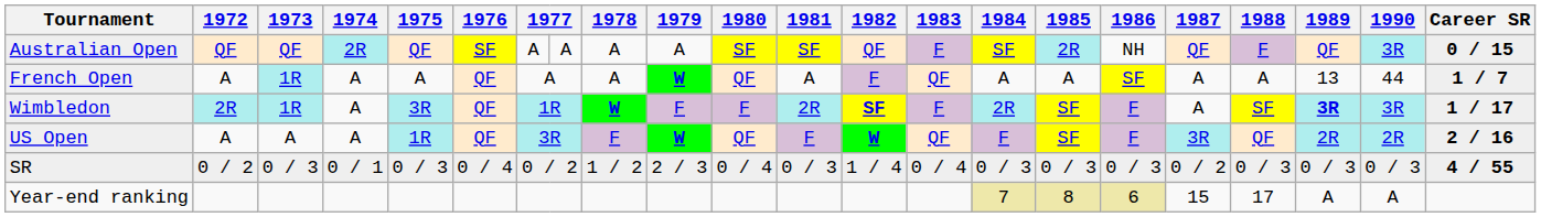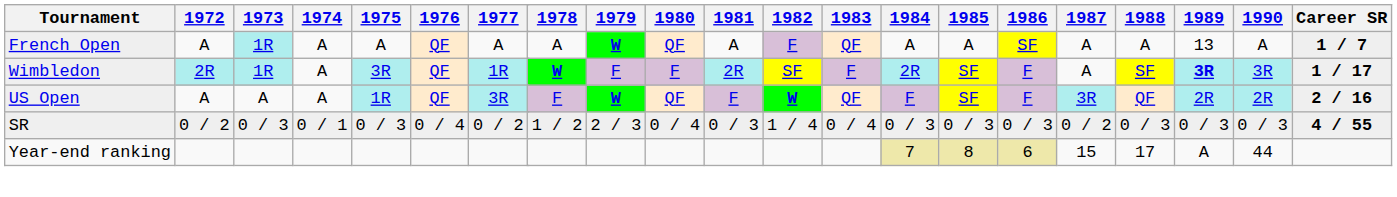- row: Australian Open | QF | QF | 2R | QF | SF | A | A | A | A | SF | SF | QF | F | SF | 2R | NH | QF | F | QF | 3R | 0 / 15
French Open | 1990: 44 -> A
Wimbledon | 1982: bold -> normal
Year-end ranking | 1990: A -> 44
